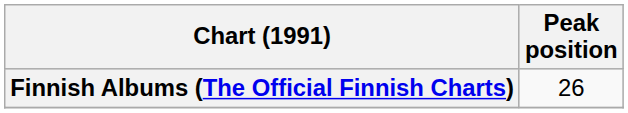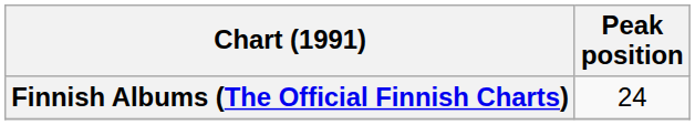Finnish Albums (The Official Finnish Charts) | Peak position: 26 -> 24
